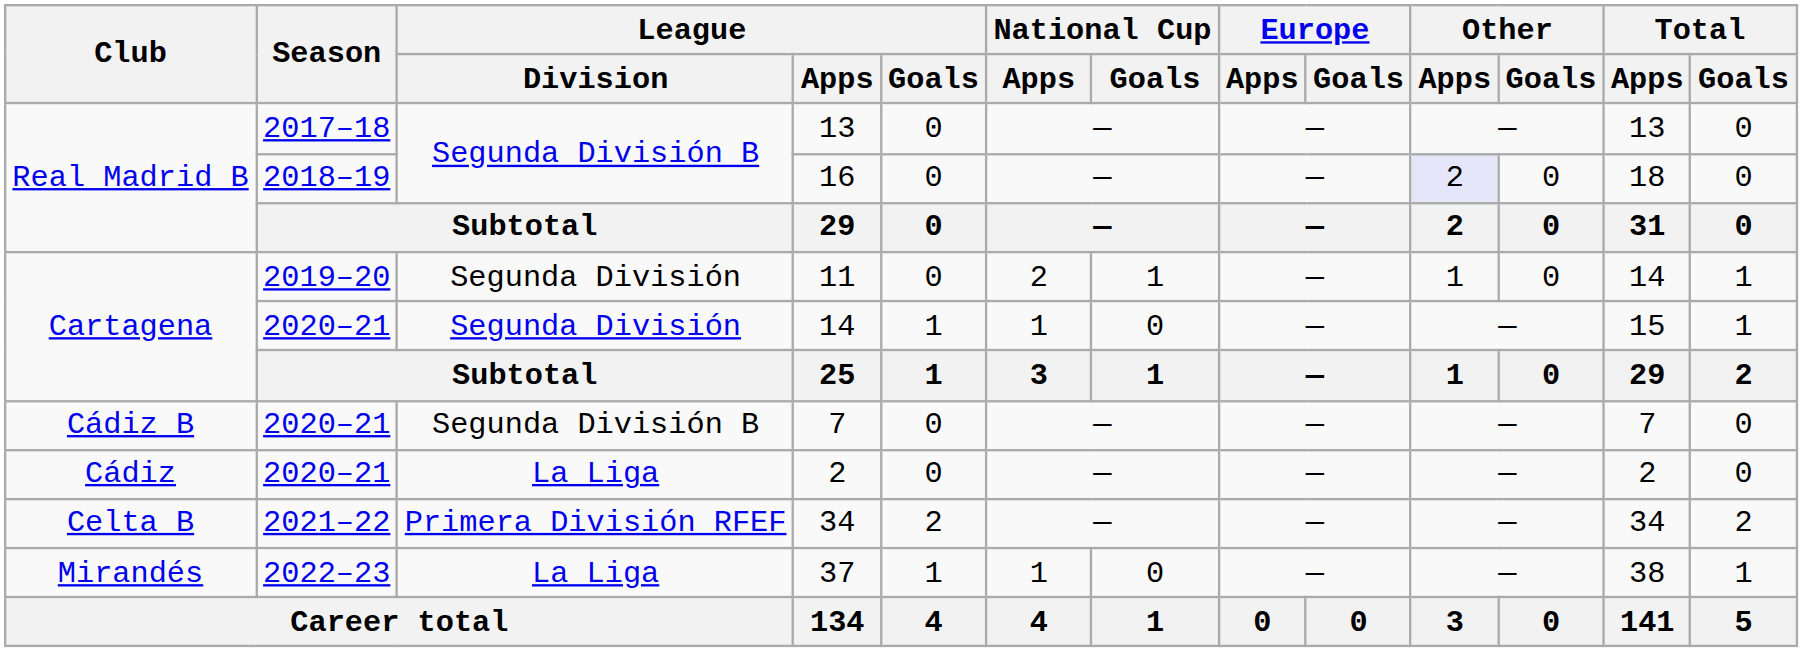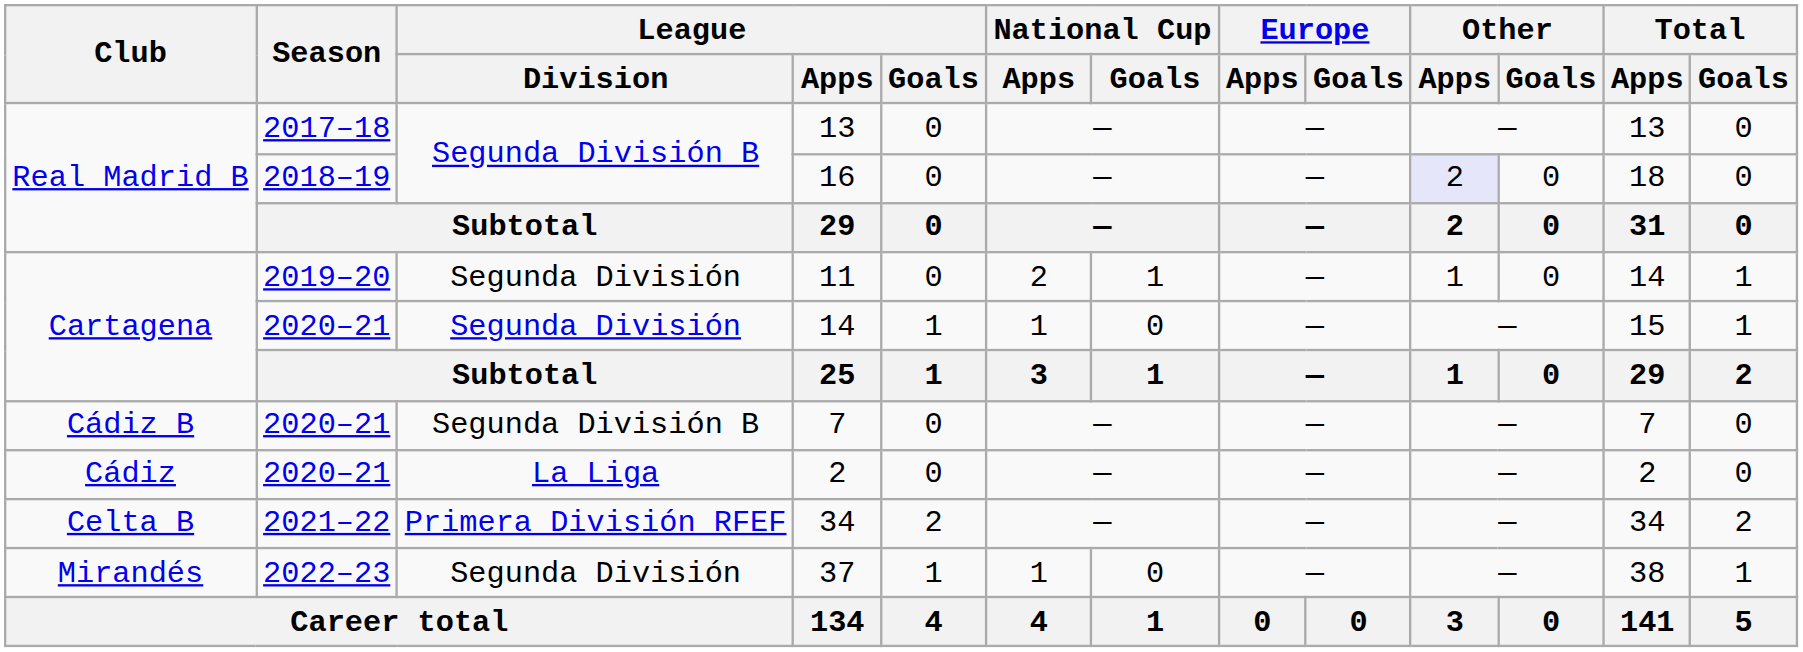37 | League / Division: La Liga -> Segunda División
